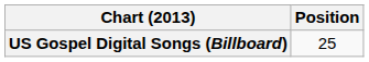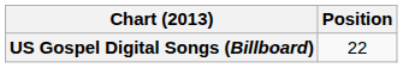US Gospel Digital Songs (Billboard) | Position: 25 -> 22
